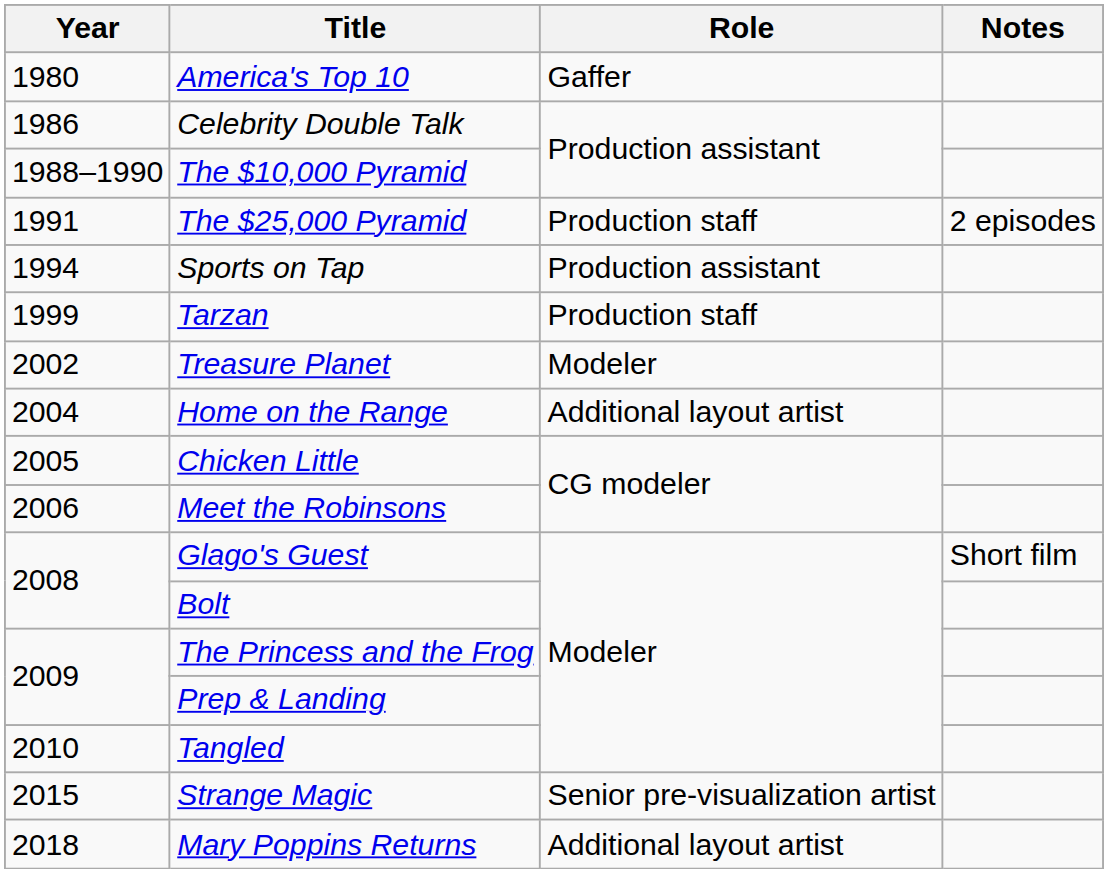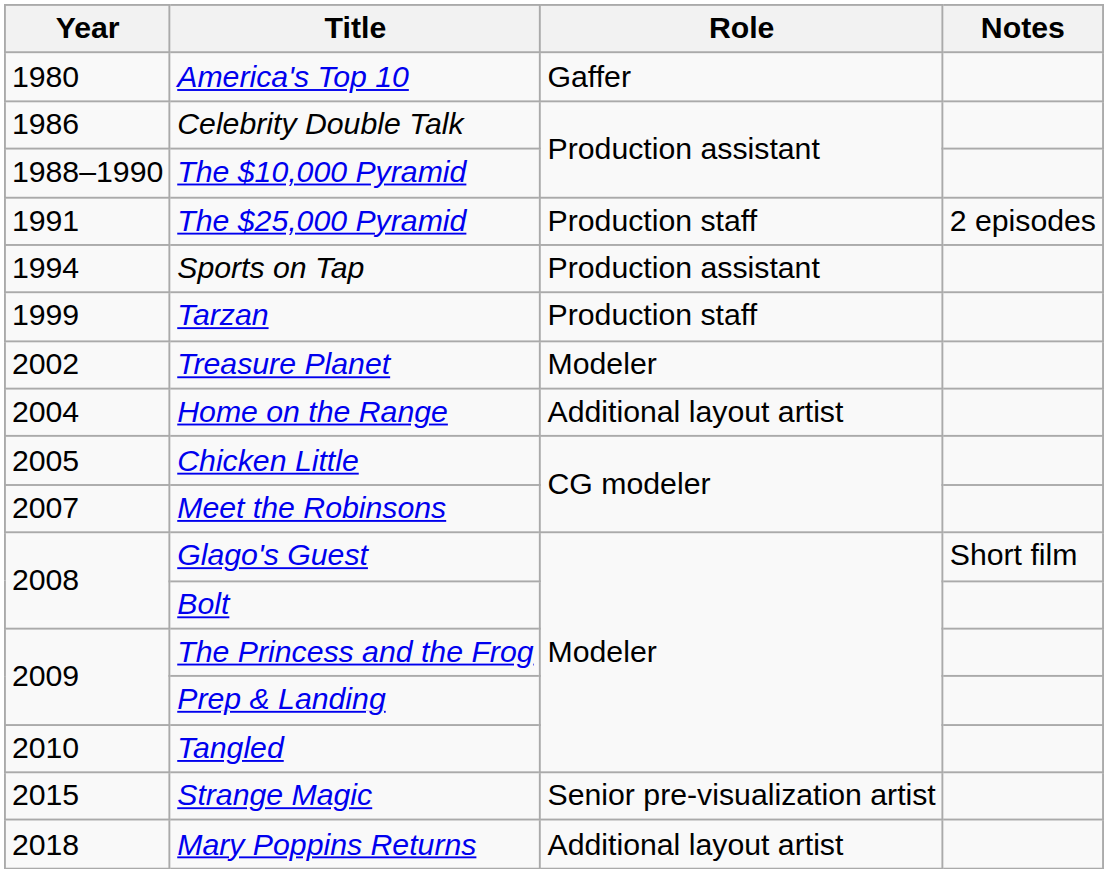Meet the Robinsons | Year: 2006 -> 2007
